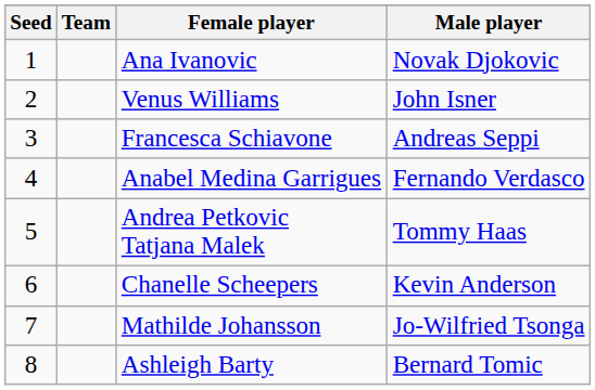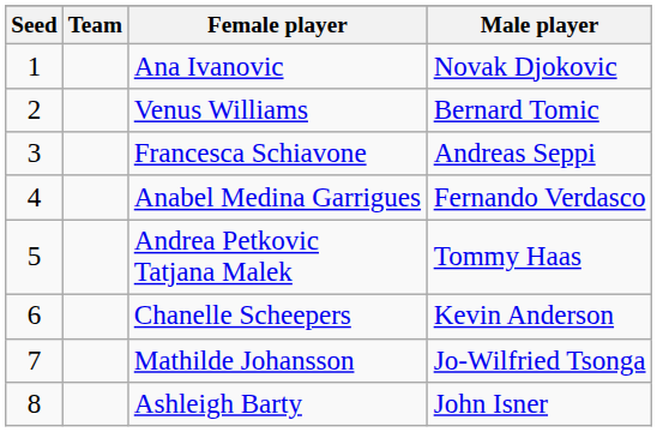Venus Williams | Male player: John Isner -> Bernard Tomic
Ashleigh Barty | Male player: Bernard Tomic -> John Isner
